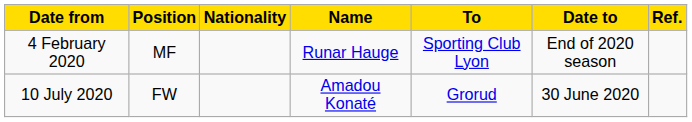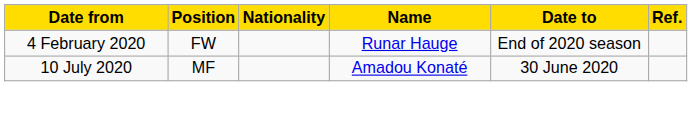- column: To | Sporting Club Lyon | Grorud
4 February 2020 | Position: MF -> FW
10 July 2020 | Position: FW -> MF
